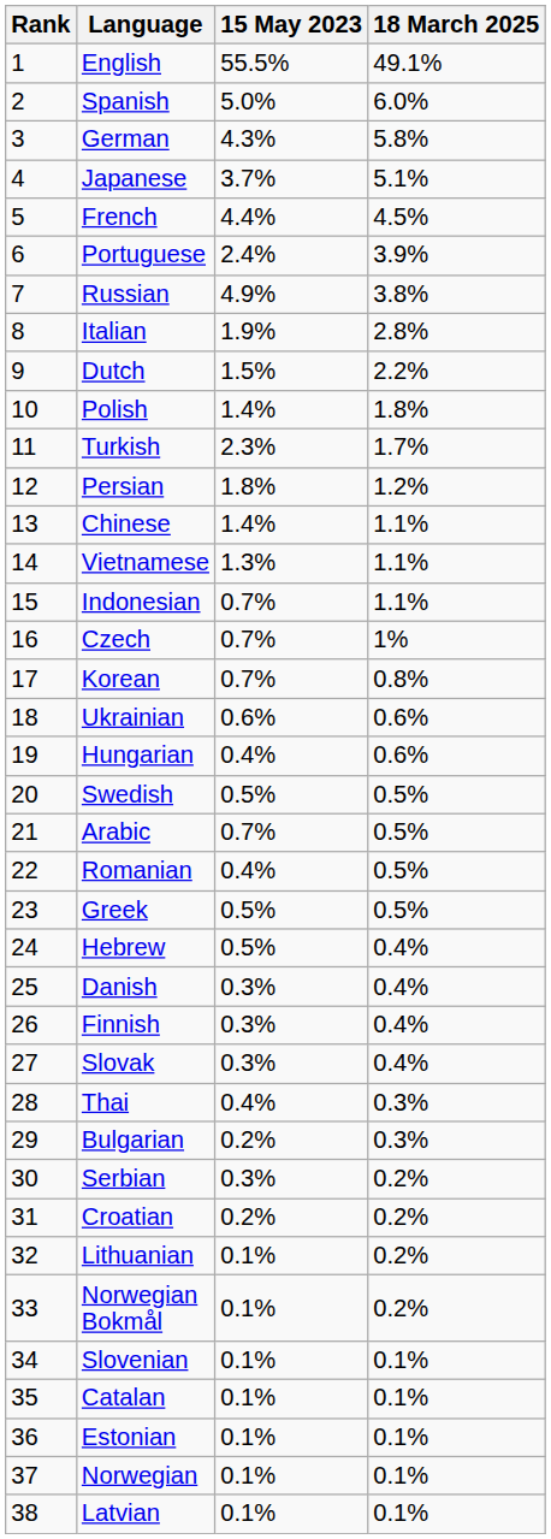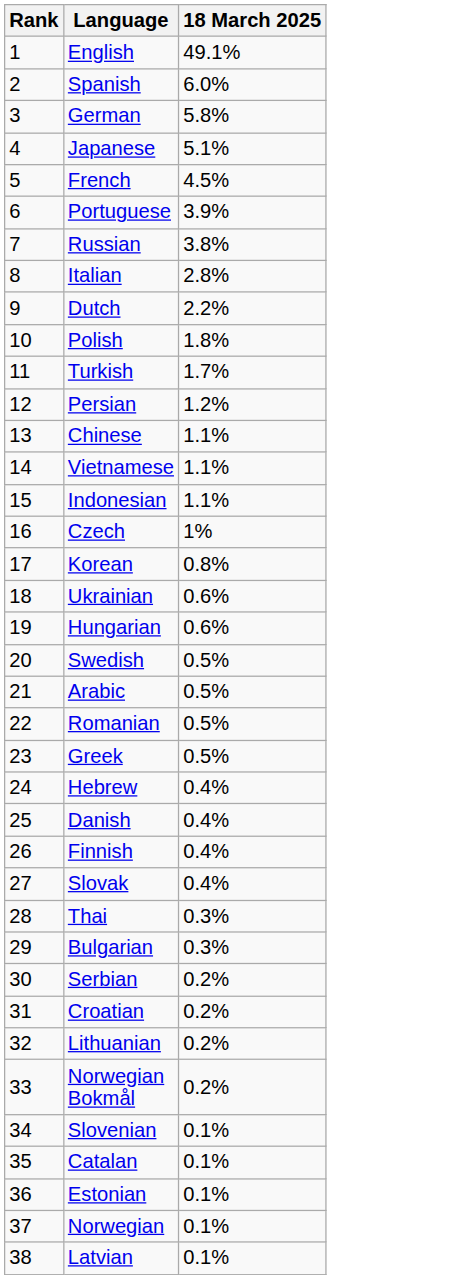- column: 15 May 2023 | 55.5% | 5.0% | 4.3% | 3.7% | 4.4% | 2.4% | 4.9% | 1.9% | 1.5% | 1.4% | 2.3% | 1.8% | 1.4% | 1.3% | 0.7% | 0.7% | 0.7% | 0.6% | 0.4% | 0.5% | 0.7% | 0.4% | 0.5% | 0.5% | 0.3% | 0.3% | 0.3% | 0.4% | 0.2% | 0.3% | 0.2% | 0.1% | 0.1% | 0.1% | 0.1% | 0.1% | 0.1% | 0.1%
